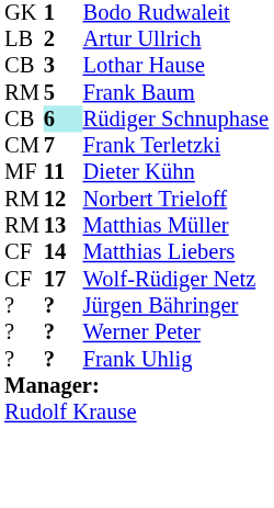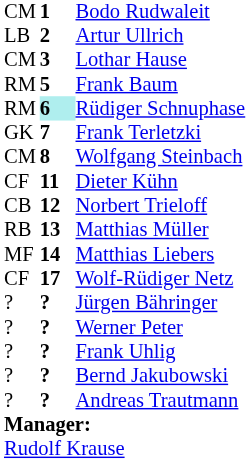Bodo Rudwaleit | column 1: GK -> CM
Lothar Hause | column 1: CB -> CM
Rüdiger Schnuphase | column 1: CB -> RM
Frank Terletzki | column 1: CM -> GK
+ row: CM | 8 | Wolfgang Steinbach
Dieter Kühn | column 1: MF -> CF
Norbert Trieloff | column 1: RM -> CB
Matthias Müller | column 1: RM -> RB
Matthias Liebers | column 1: CF -> MF
+ row: ? | ? | Bernd Jakubowski
+ row: ? | ? | Andreas Trautmann
